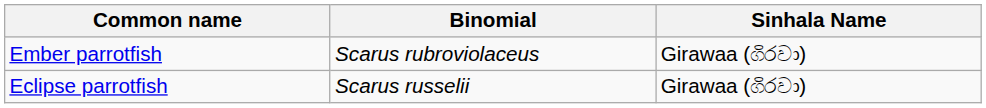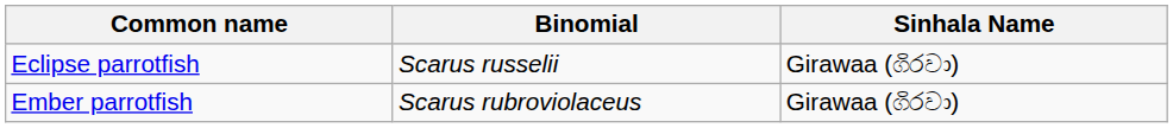rows swapped: Ember parrotfish <-> Eclipse parrotfish
